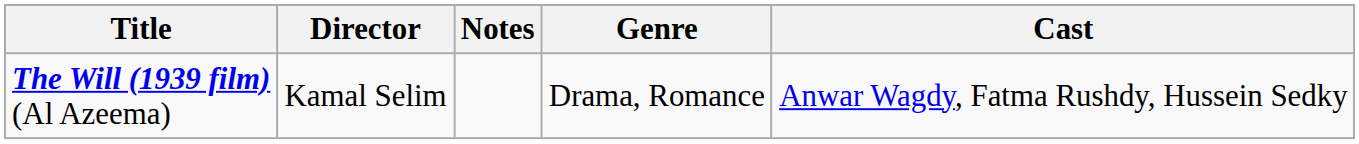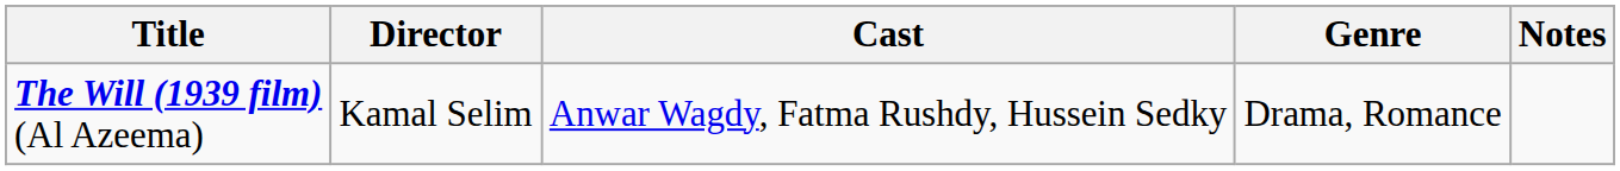columns swapped: Cast <-> Notes
